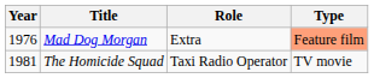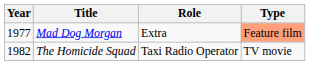Mad Dog Morgan | Year: 1976 -> 1977
The Homicide Squad | Year: 1981 -> 1982
